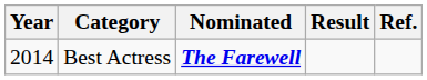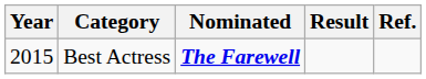Best Actress | Year: 2014 -> 2015
